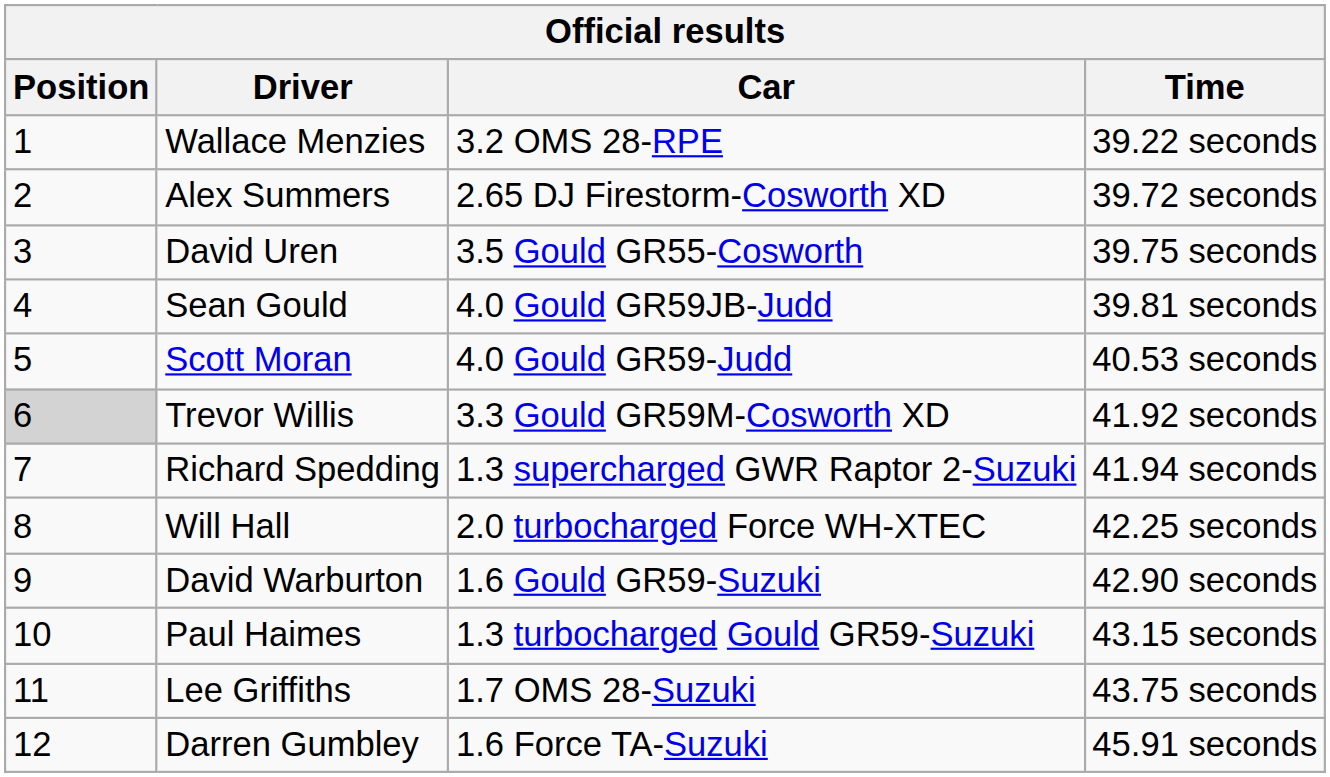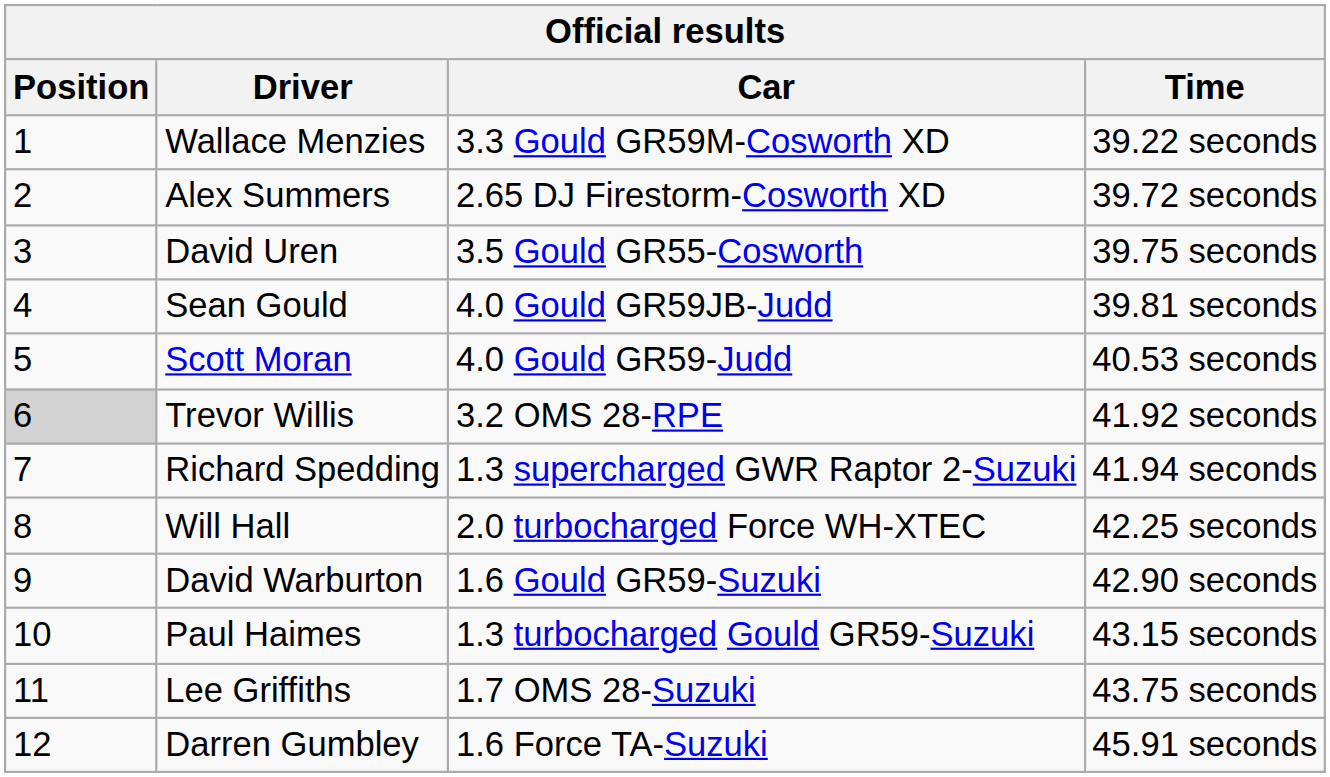Wallace Menzies | Car: 3.2 OMS 28-RPE -> 3.3 Gould GR59M-Cosworth XD
Trevor Willis | Car: 3.3 Gould GR59M-Cosworth XD -> 3.2 OMS 28-RPE
